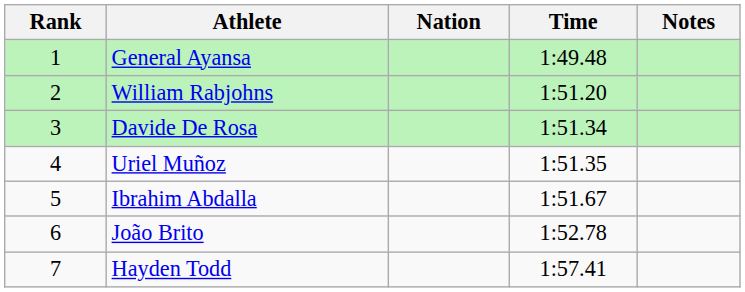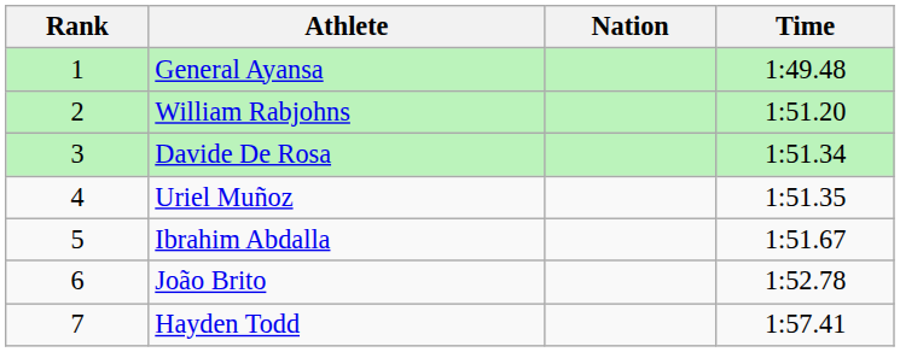- column: Notes
